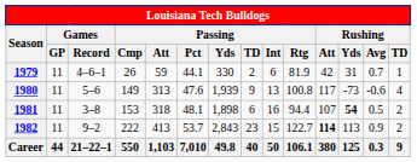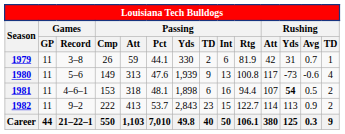1979 | Games / Record: 4–6–1 -> 3–8
1981 | Games / Record: 3–8 -> 4–6–1
1982 | Rushing / Att: bold -> normal
